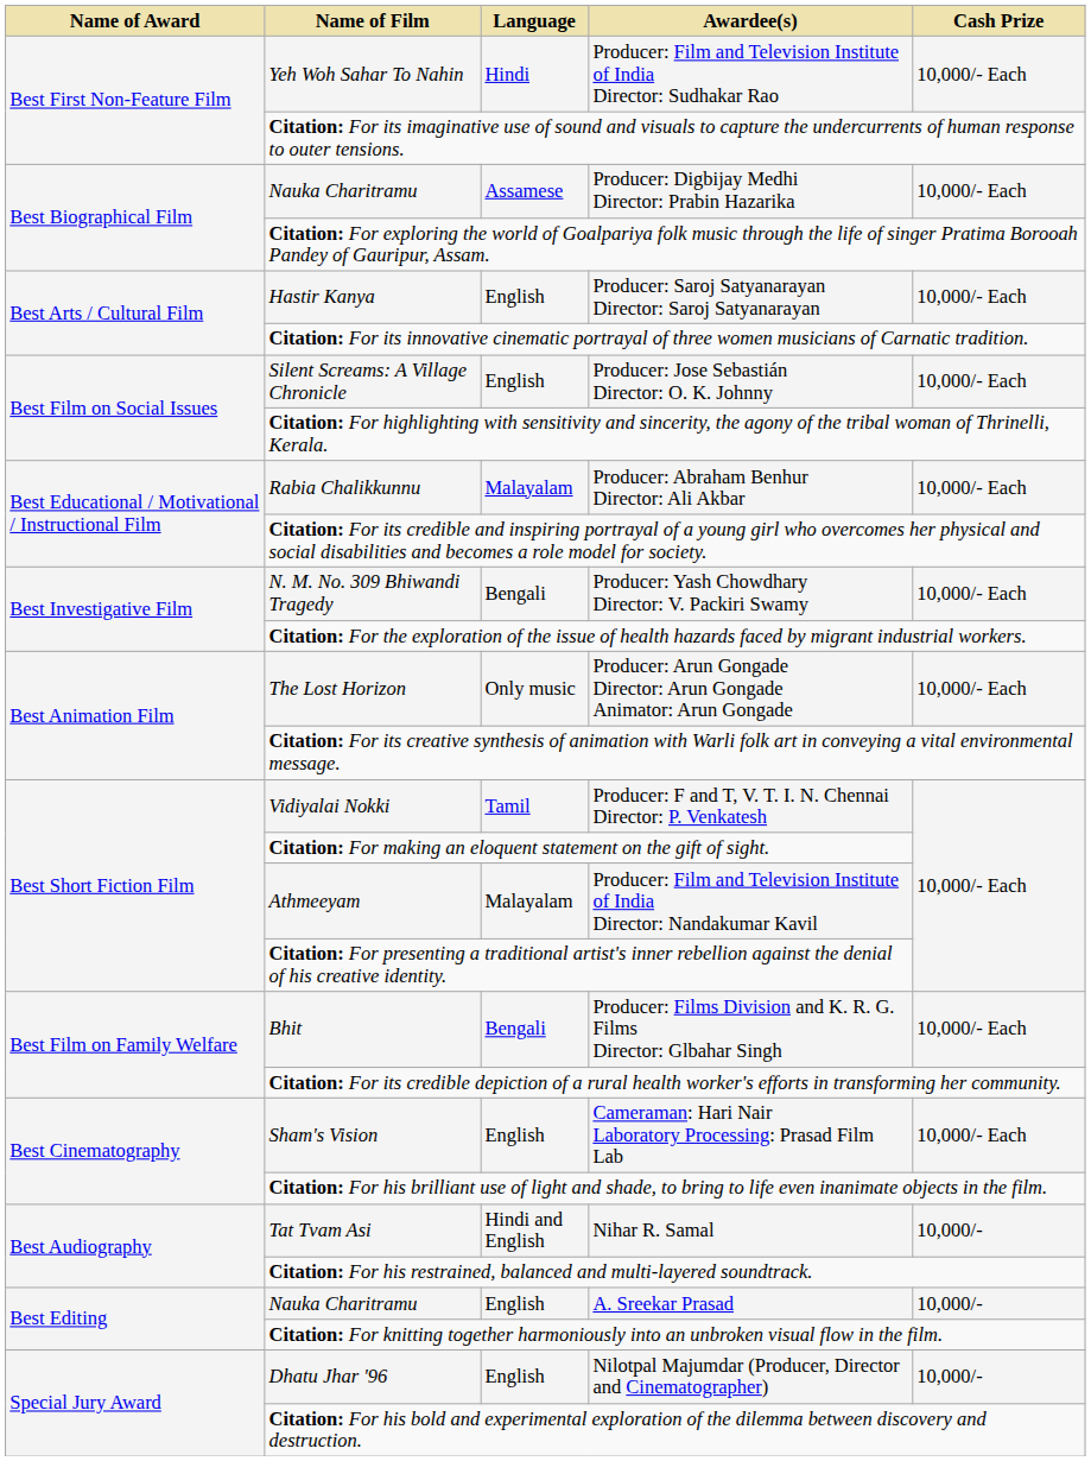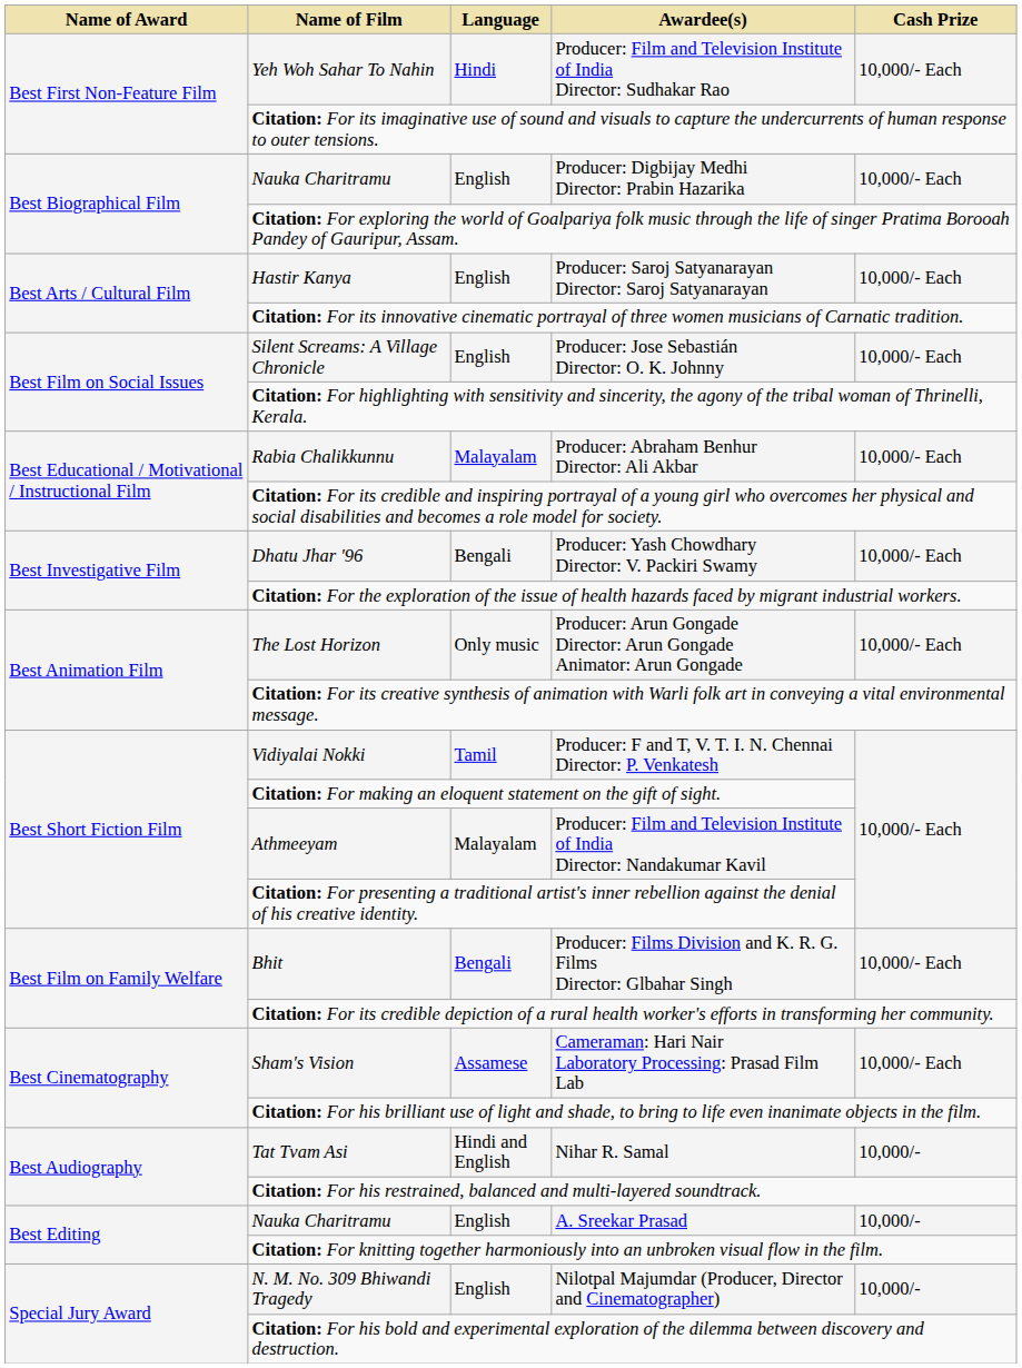Producer: Digbijay Medhi Director: Prabin Hazarika | Language: Assamese -> English
Producer: Yash Chowdhary Director: V. Packiri Swamy | Name of Film: N. M. No. 309 Bhiwandi Tragedy -> Dhatu Jhar '96
Cameraman: Hari Nair Laboratory Processing: Prasad Film Lab | Language: English -> Assamese
Nilotpal Majumdar (Producer, Director and Cinematographer) | Name of Film: Dhatu Jhar '96 -> N. M. No. 309 Bhiwandi Tragedy
